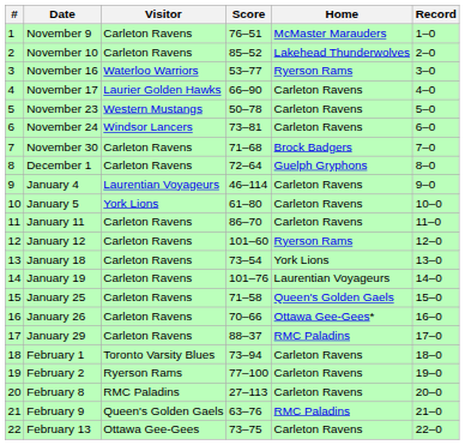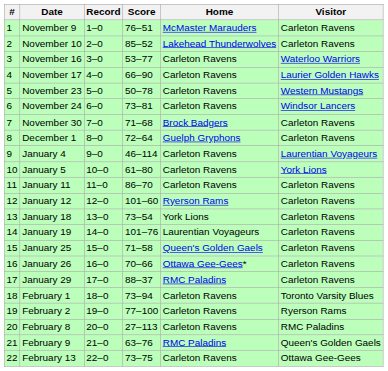columns swapped: Visitor <-> Record
November 16 | Home: Ryerson Rams -> Carleton Ravens
